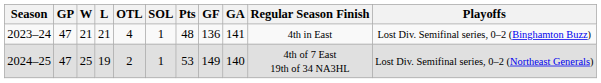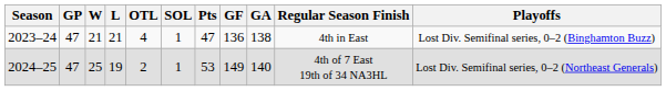2023–24 | Pts: 48 -> 47
2023–24 | GA: 141 -> 138
